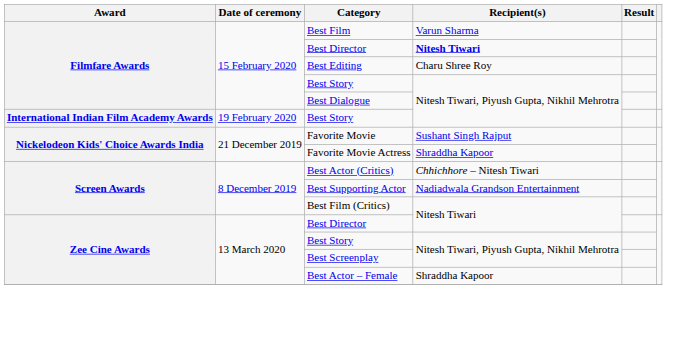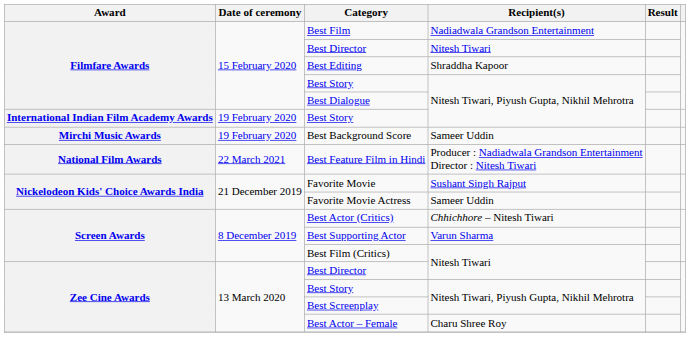Best Film | Recipient(s): Varun Sharma -> Nadiadwala Grandson Entertainment
Filmfare Awards / Best Director | Recipient(s): bold -> normal
Best Editing | Recipient(s): Charu Shree Roy -> Shraddha Kapoor
+ row: Mirchi Music Awards | 19 February 2020 | Best Background Score | Sameer Uddin
+ row: National Film Awards | 22 March 2021 | Best Feature Film in Hindi | Producer : Nadiadwala Grandson Entertainment Director : Nitesh Tiwari
Favorite Movie Actress | Recipient(s): Shraddha Kapoor -> Sameer Uddin
Best Supporting Actor | Recipient(s): Nadiadwala Grandson Entertainment -> Varun Sharma
Best Actor – Female | Recipient(s): Shraddha Kapoor -> Charu Shree Roy
